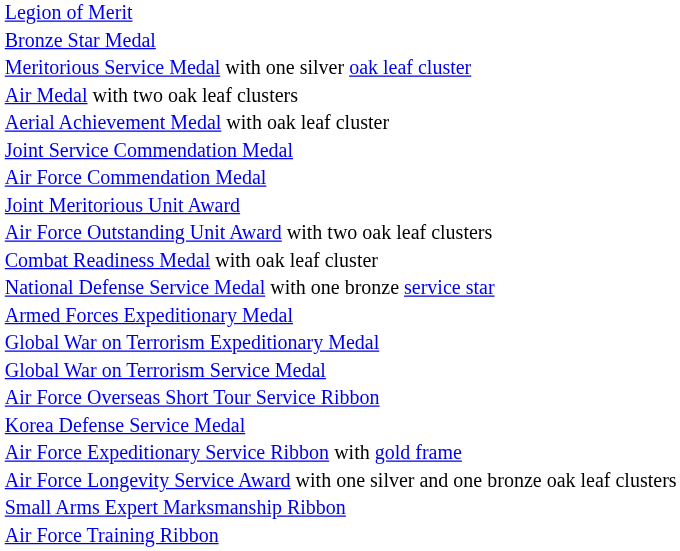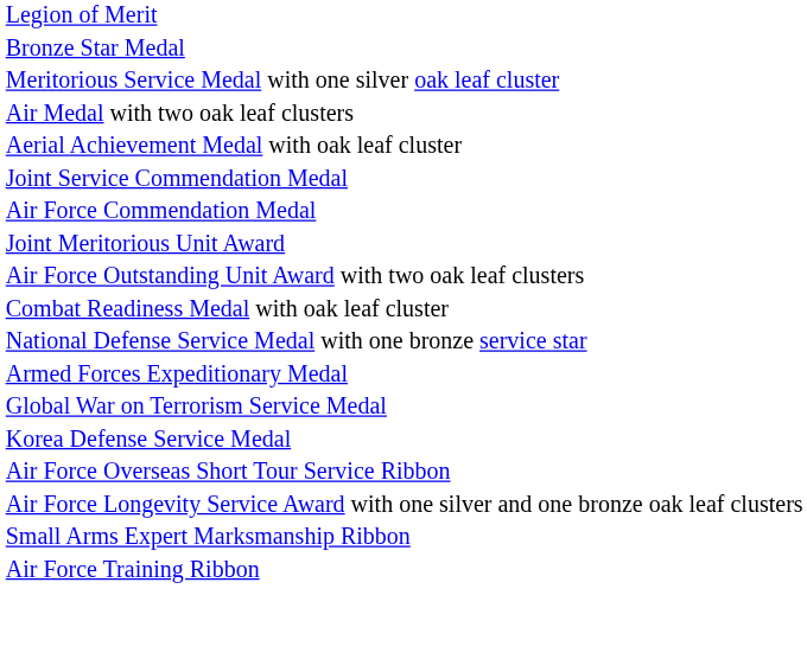- row: Global War on Terrorism Expeditionary Medal
rows swapped: Korea Defense Service Medal <-> Air Force Overseas Short Tour Service Ribbon
- row: Air Force Expeditionary Service Ribbon with gold frame
